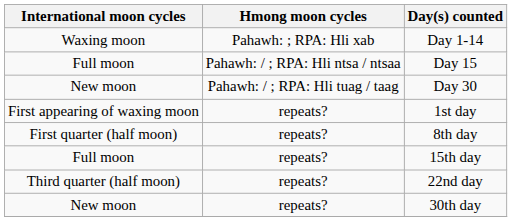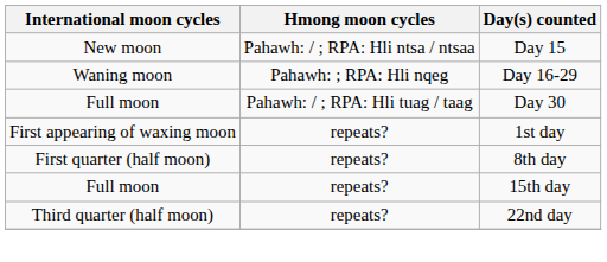- row: Waxing moon | Pahawh: ; RPA: Hli xab | Day 1-14
Day 15 | International moon cycles: Full moon -> New moon
+ row: Waning moon | Pahawh: ; RPA: Hli nqeg | Day 16-29
Day 30 | International moon cycles: New moon -> Full moon
- row: New moon | repeats? | 30th day
